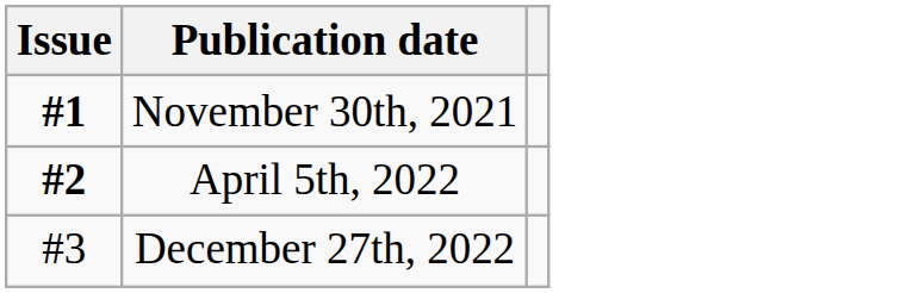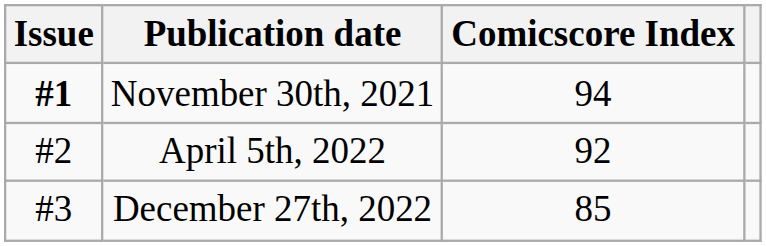+ column: Comicscore Index | 94 | 92 | 85
April 5th, 2022 | Issue: bold -> normal
